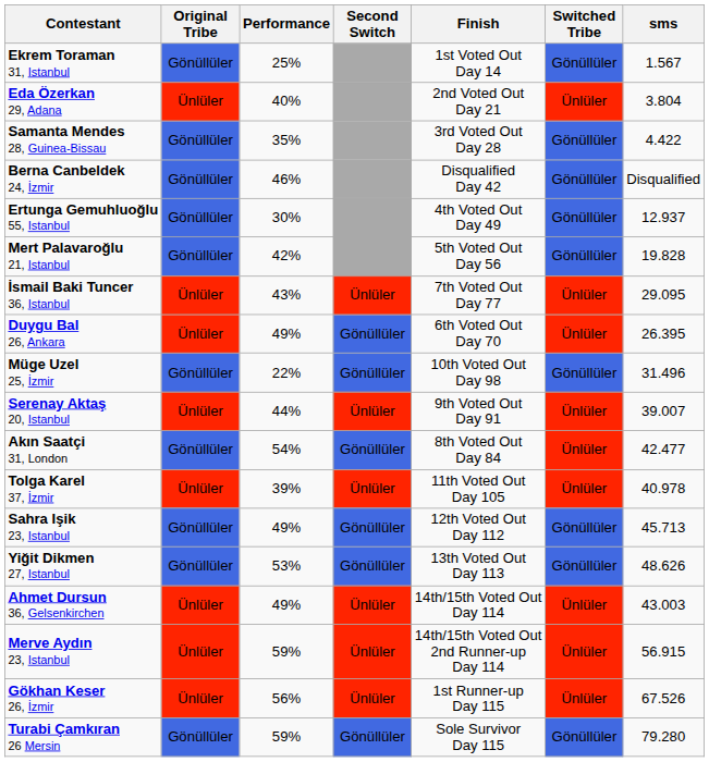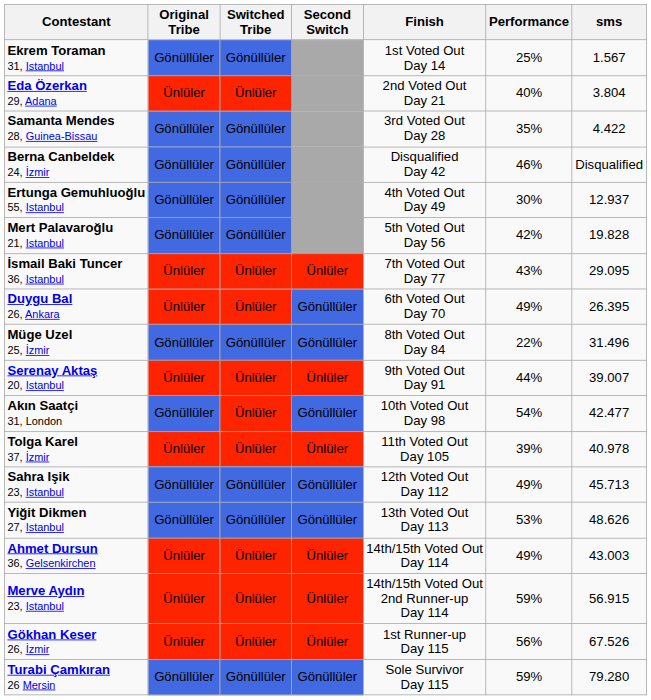columns swapped: Switched Tribe <-> Performance
Müge Uzel 25, İzmir | Finish: 10th Voted Out Day 98 -> 8th Voted Out Day 84
Akın Saatçi 31, London | Finish: 8th Voted Out Day 84 -> 10th Voted Out Day 98
